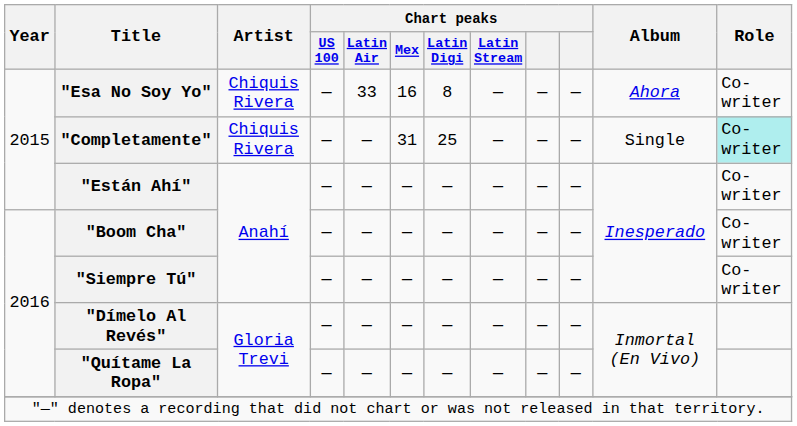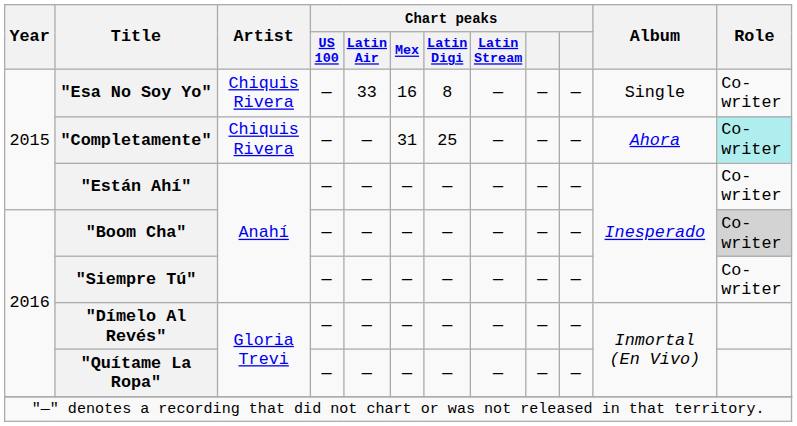"Esa No Soy Yo" | Album: Ahora -> Single
"Completamente" | Album: Single -> Ahora
"Boom Cha" | Role: no background -> lightgrey background
